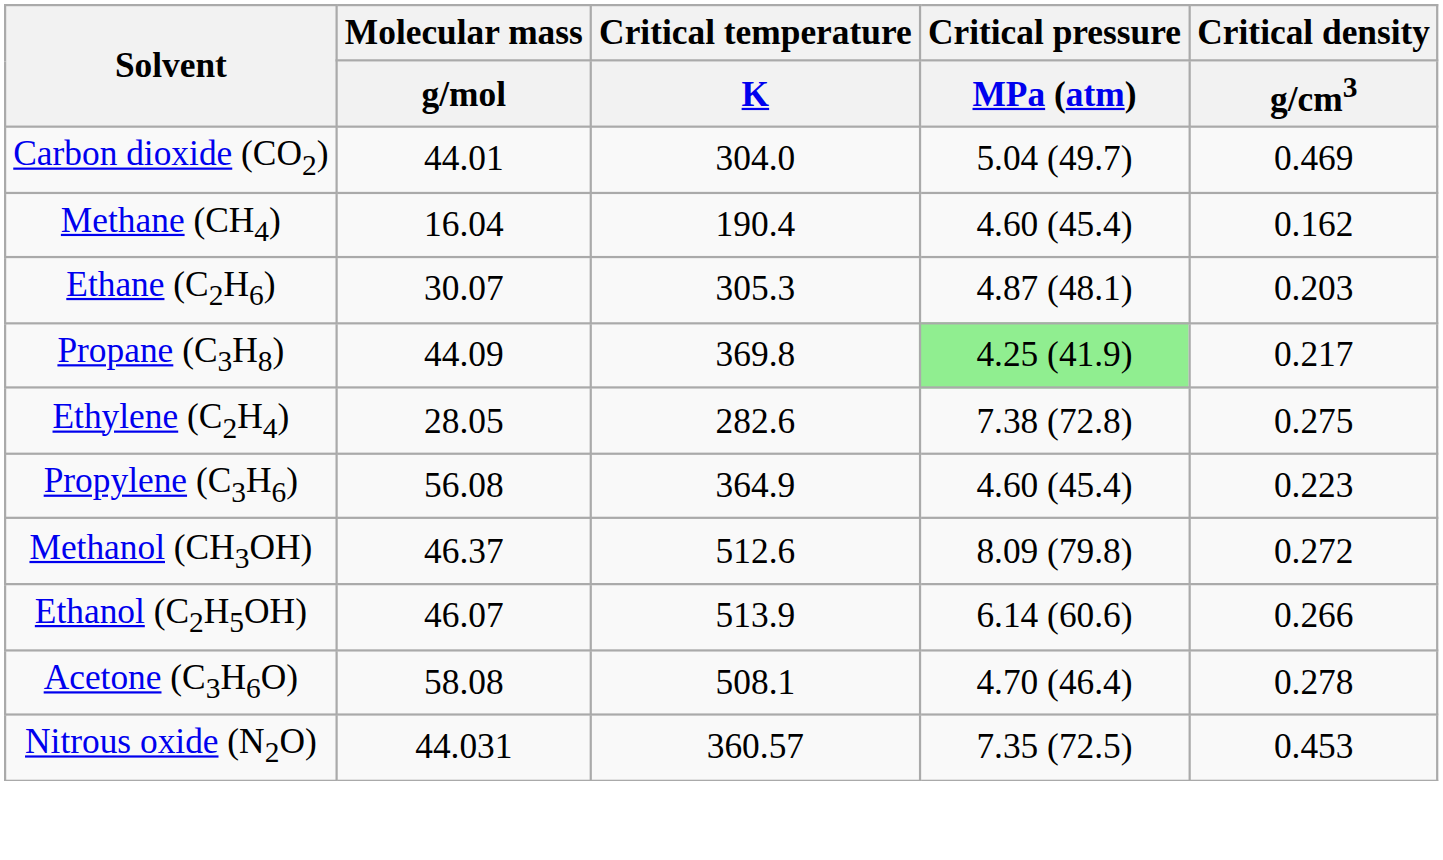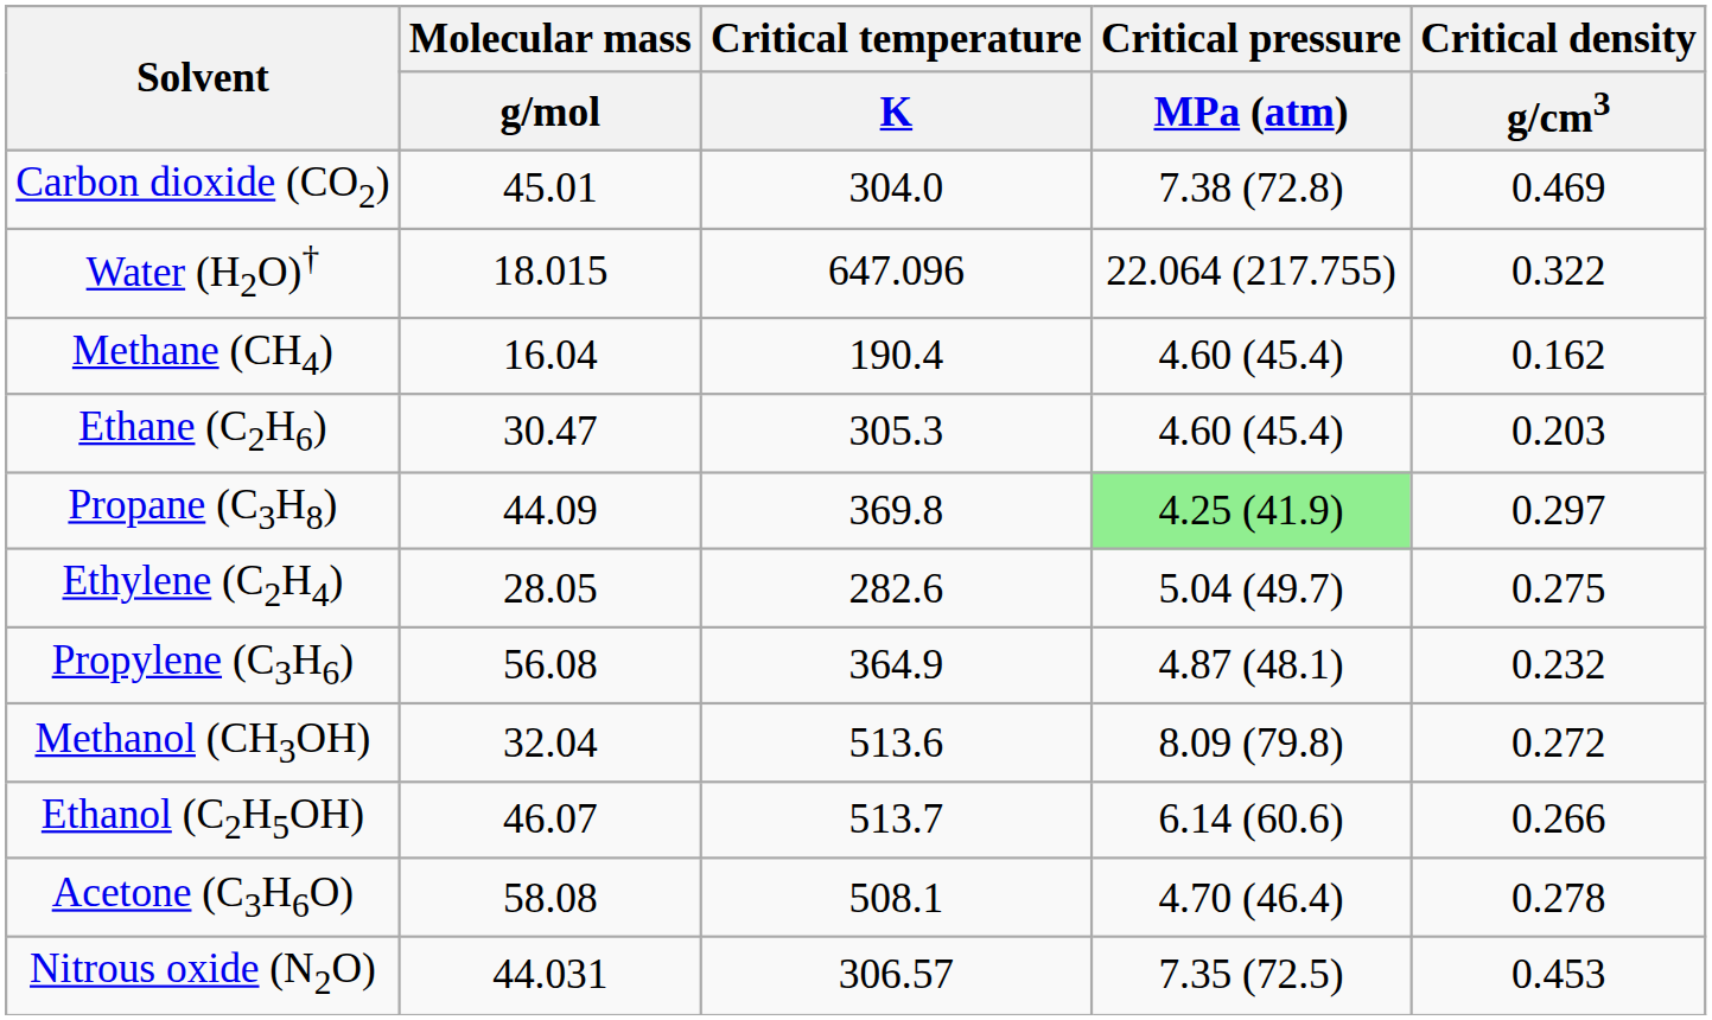Carbon dioxide (CO2) | Molecular mass / g/mol: 44.01 -> 45.01
Carbon dioxide (CO2) | Critical pressure / MPa (atm): 5.04 (49.7) -> 7.38 (72.8)
+ row: Water (H2O)† | 18.015 | 647.096 | 22.064 (217.755) | 0.322
Ethane (C2H6) | Molecular mass / g/mol: 30.07 -> 30.47
Ethane (C2H6) | Critical pressure / MPa (atm): 4.87 (48.1) -> 4.60 (45.4)
Propane (C3H8) | Critical density / g/cm3: 0.217 -> 0.297
Ethylene (C2H4) | Critical pressure / MPa (atm): 7.38 (72.8) -> 5.04 (49.7)
Propylene (C3H6) | Critical pressure / MPa (atm): 4.60 (45.4) -> 4.87 (48.1)
Propylene (C3H6) | Critical density / g/cm3: 0.223 -> 0.232
Methanol (CH3OH) | Molecular mass / g/mol: 46.37 -> 32.04
Methanol (CH3OH) | Critical temperature / K: 512.6 -> 513.6
Ethanol (C2H5OH) | Critical temperature / K: 513.9 -> 513.7
Nitrous oxide (N2O) | Critical temperature / K: 360.57 -> 306.57
